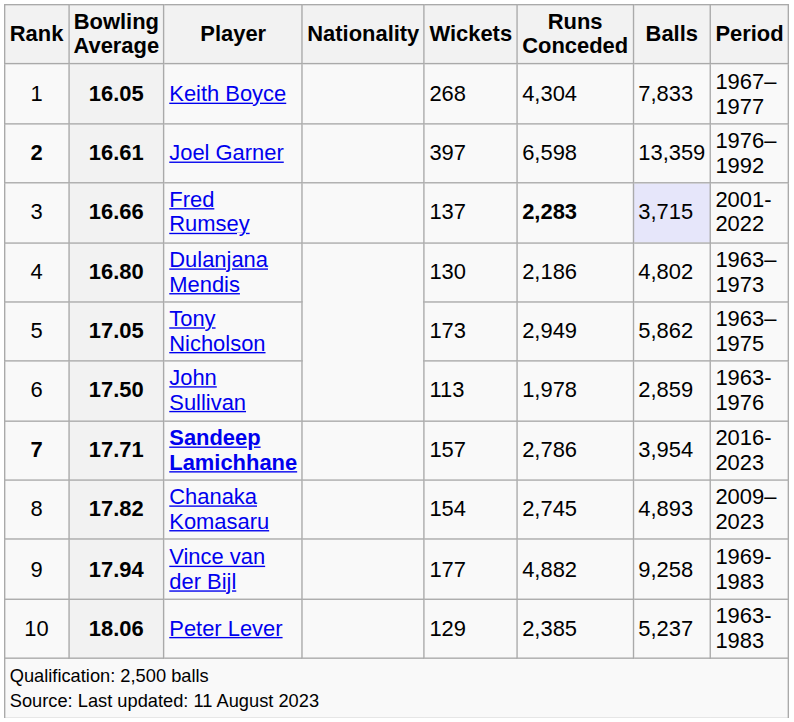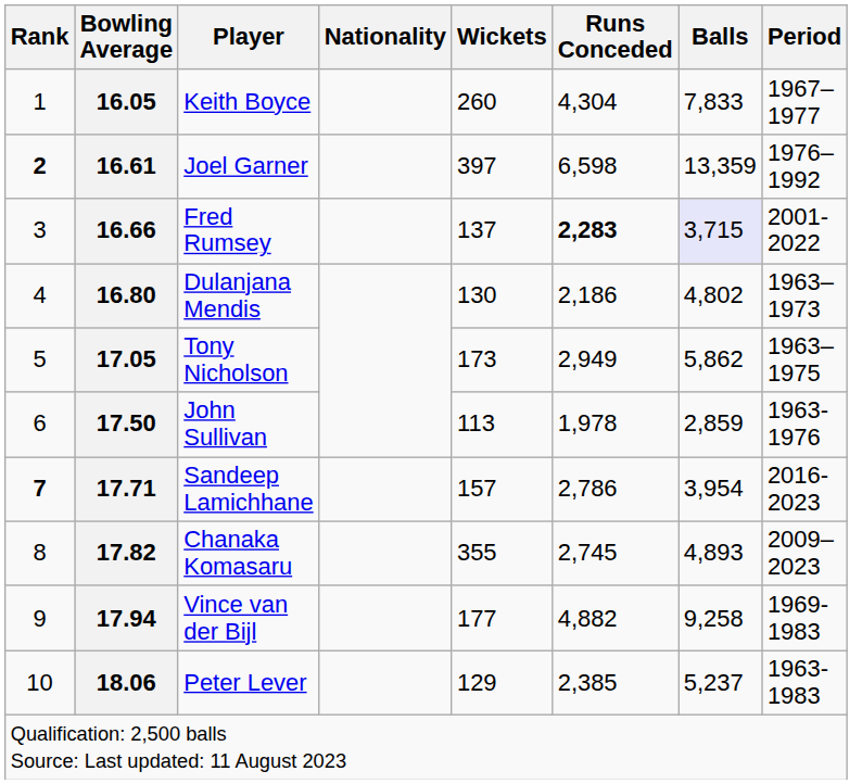16.05 | Wickets: 268 -> 260
17.71 | Player: bold -> normal
17.82 | Wickets: 154 -> 355
